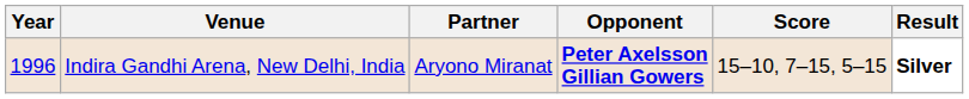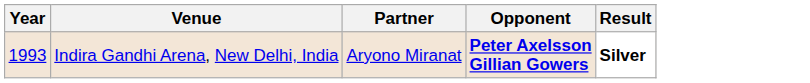- column: Score | 15–10, 7–15, 5–15
Indira Gandhi Arena, New Delhi, India | Year: 1996 -> 1993
